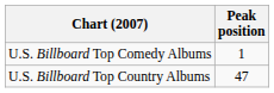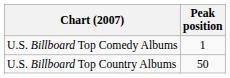U.S. Billboard Top Country Albums | Peak position: 47 -> 50
